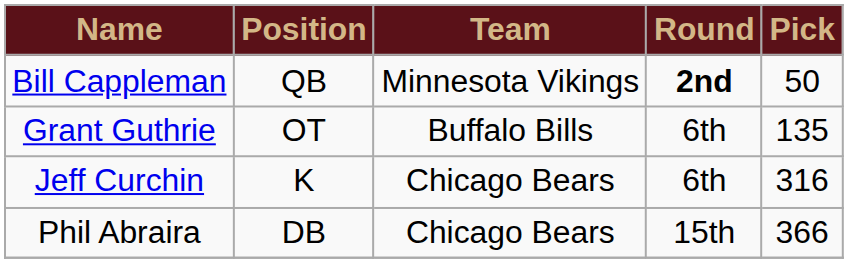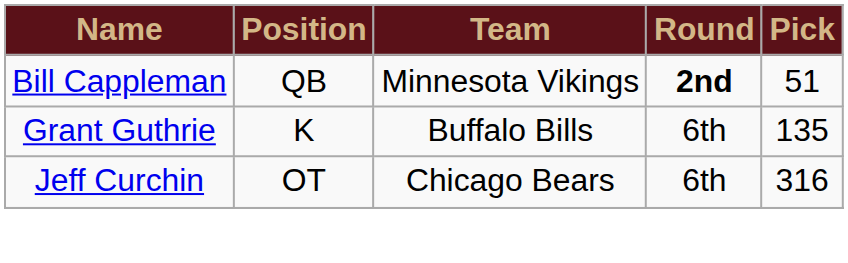Bill Cappleman | Pick: 50 -> 51
Grant Guthrie | Position: OT -> K
Jeff Curchin | Position: K -> OT
- row: Phil Abraira | DB | Chicago Bears | 15th | 366
